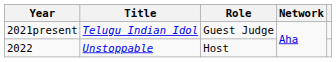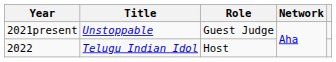2021present | Title: Telugu Indian Idol -> Unstoppable
2022 | Title: Unstoppable -> Telugu Indian Idol
